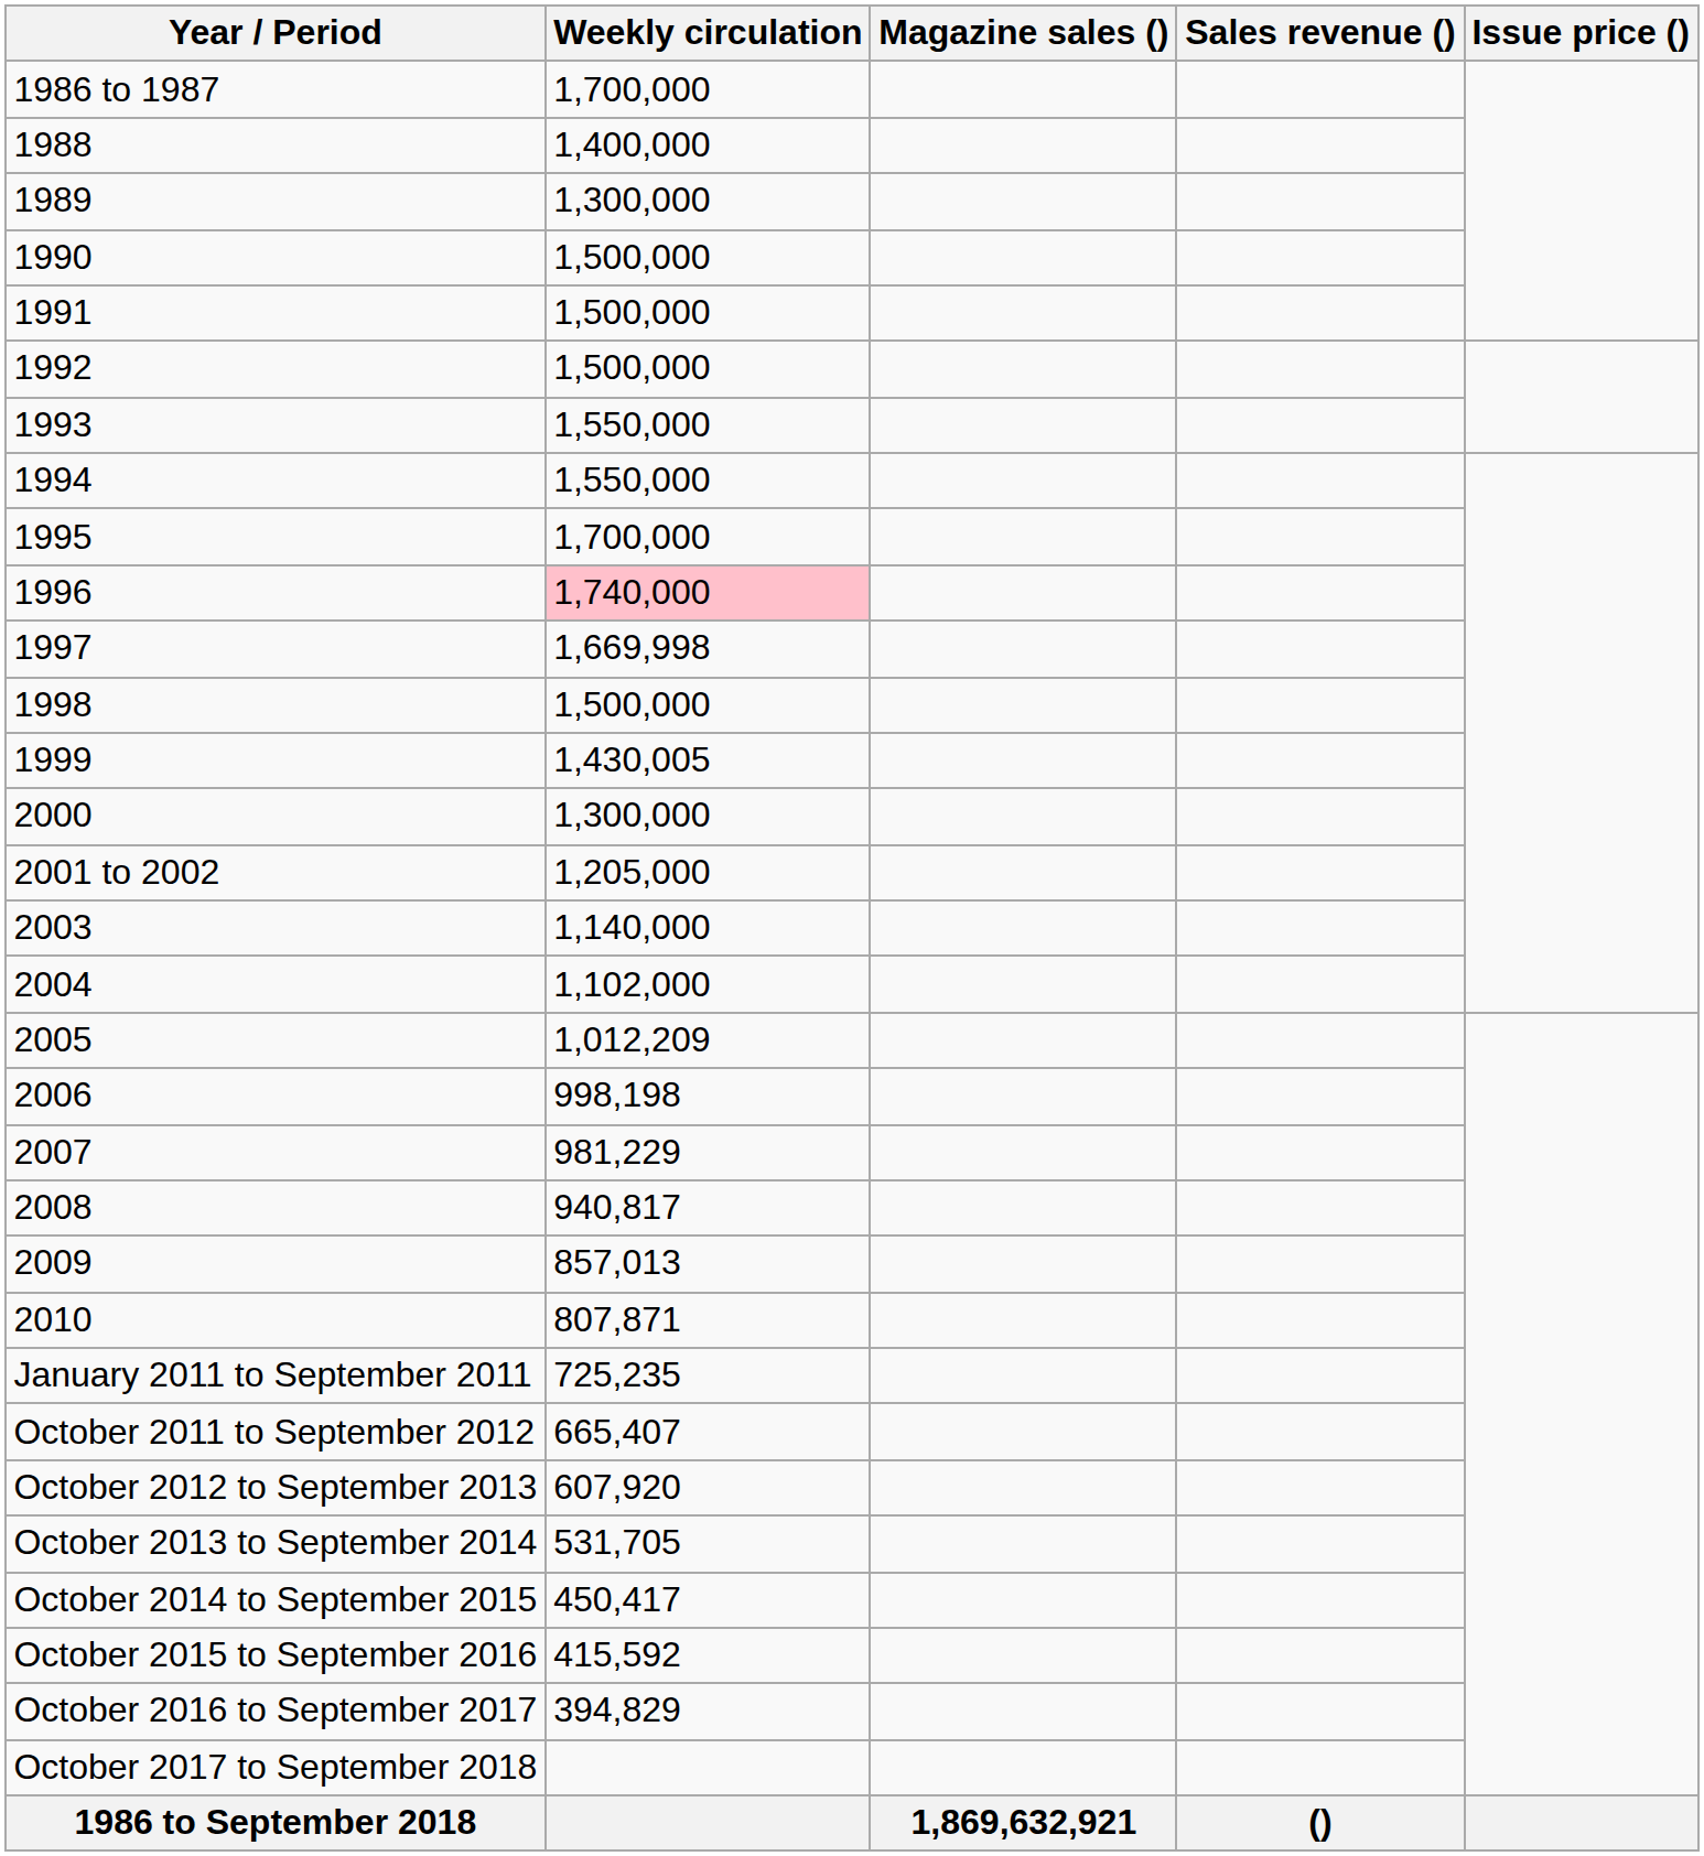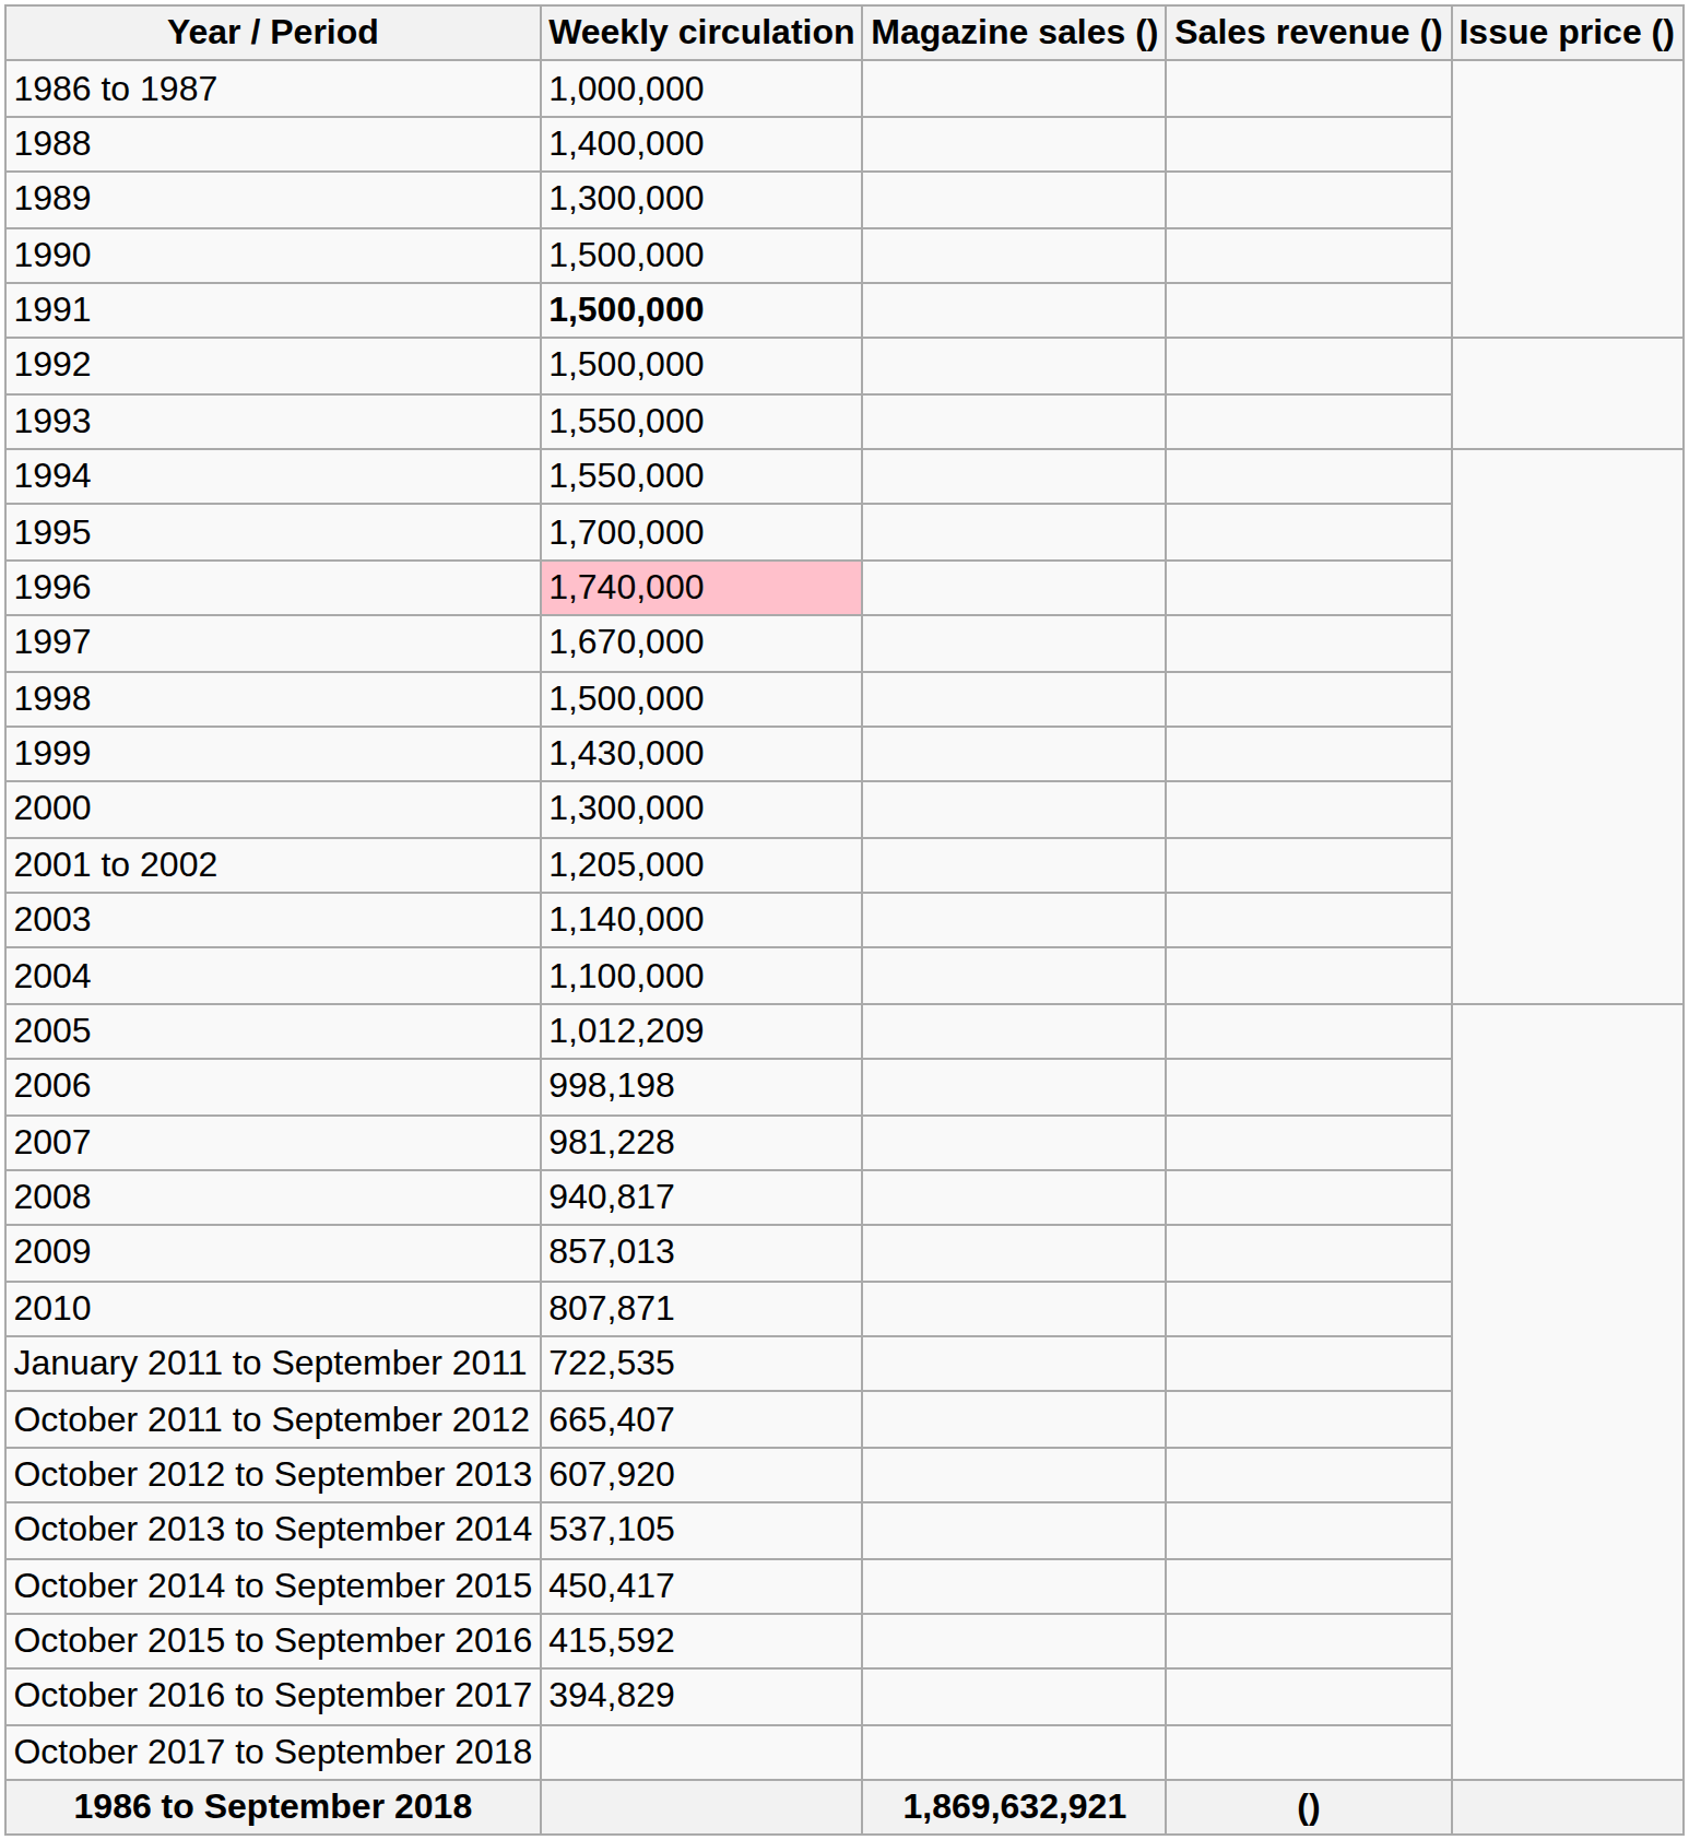1986 to 1987 | Weekly circulation: 1,700,000 -> 1,000,000
1991 | Weekly circulation: normal -> bold
1997 | Weekly circulation: 1,669,998 -> 1,670,000
1999 | Weekly circulation: 1,430,005 -> 1,430,000
2004 | Weekly circulation: 1,102,000 -> 1,100,000
2007 | Weekly circulation: 981,229 -> 981,228
January 2011 to September 2011 | Weekly circulation: 725,235 -> 722,535
October 2013 to September 2014 | Weekly circulation: 531,705 -> 537,105
